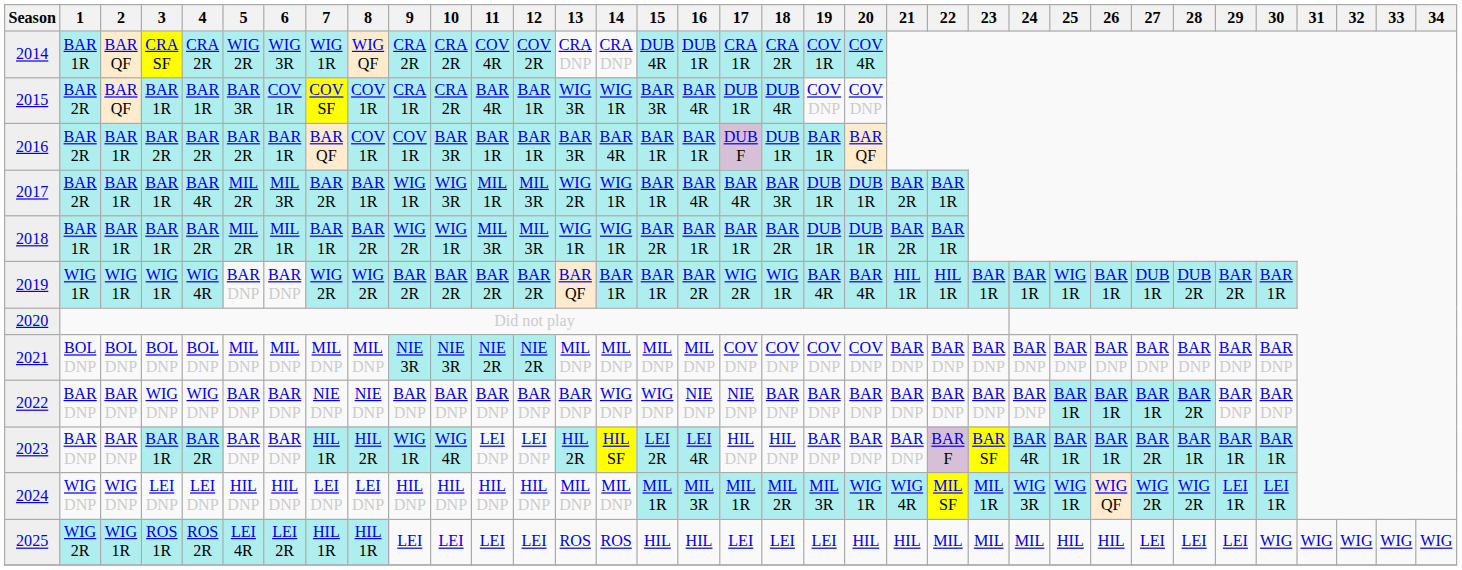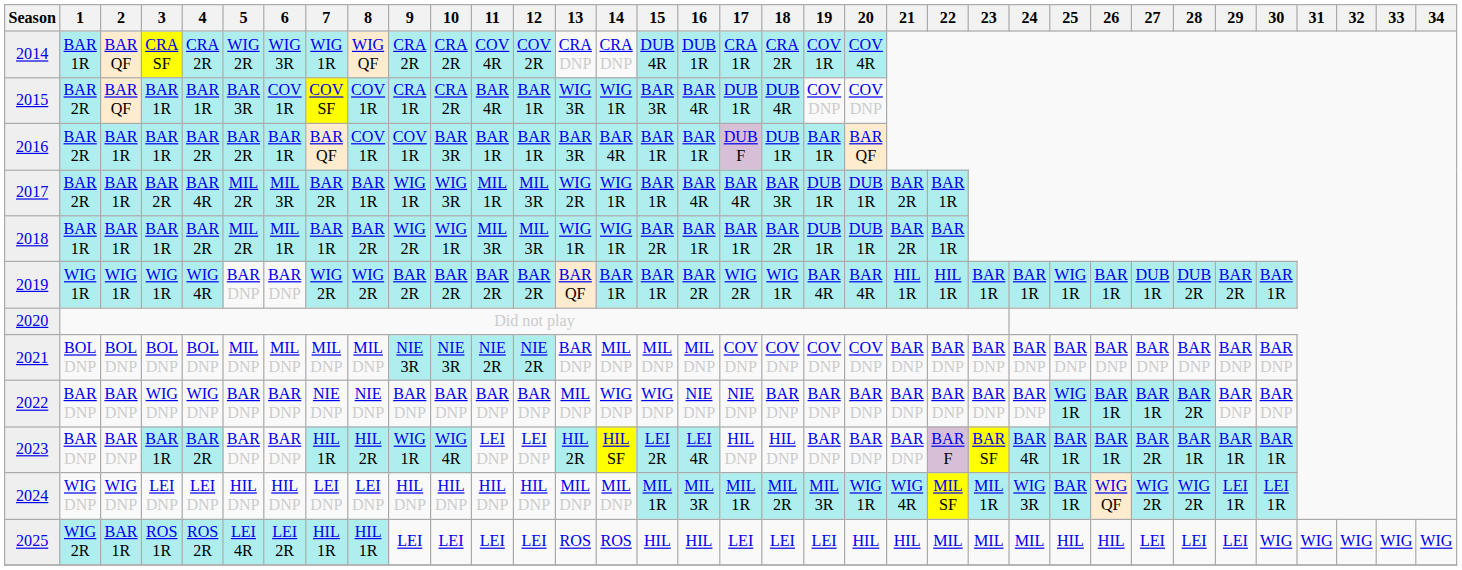2016 | 3: BAR 2R -> BAR 1R
2017 | 3: BAR 1R -> BAR 2R
2021 | 13: MIL DNP -> BAR DNP
2022 | 13: BAR DNP -> MIL DNP
2022 | 25: BAR 1R -> WIG 1R
2024 | 25: WIG 1R -> BAR 1R
2025 | 2: WIG 1R -> BAR 1R
